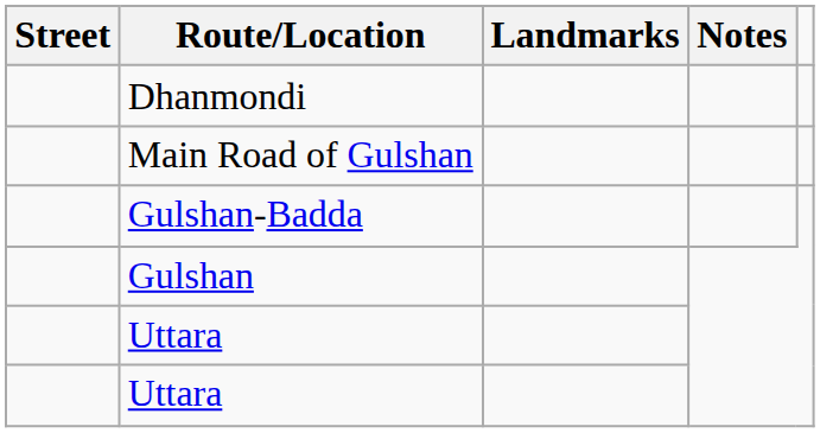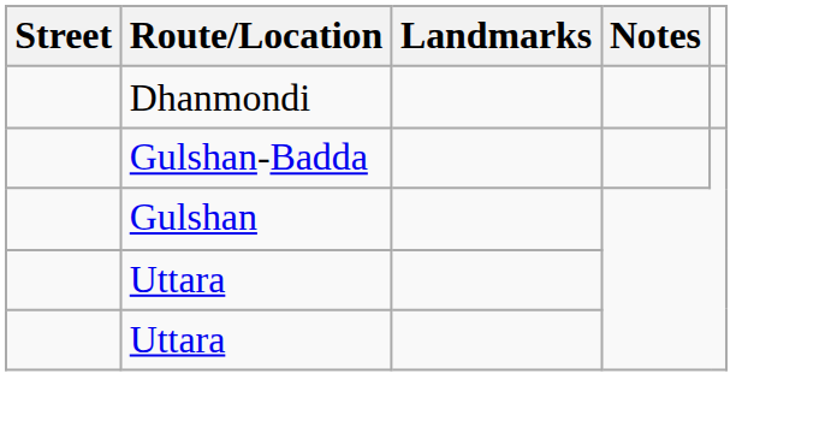- row: Main Road of Gulshan
